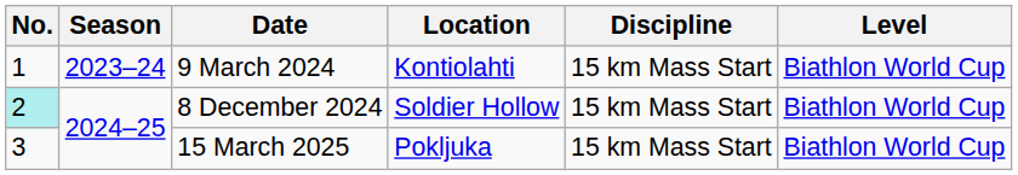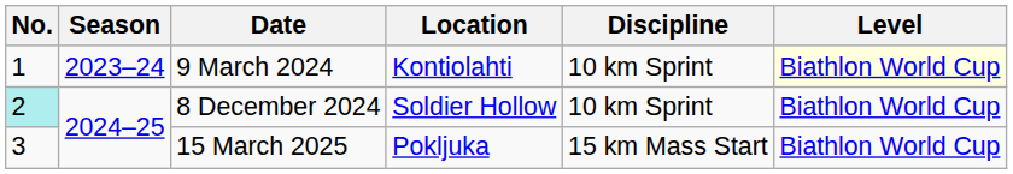9 March 2024 | Discipline: 15 km Mass Start -> 10 km Sprint
9 March 2024 | Level: no background -> lightyellow background
8 December 2024 | Discipline: 15 km Mass Start -> 10 km Sprint
